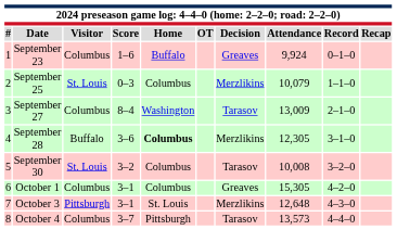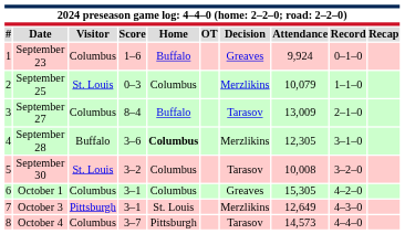September 27 | Home: Washington -> Buffalo
October 3 | Attendance: 12,648 -> 12,649
October 4 | Attendance: 13,573 -> 14,573
